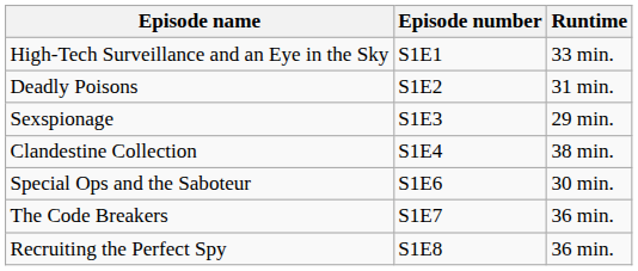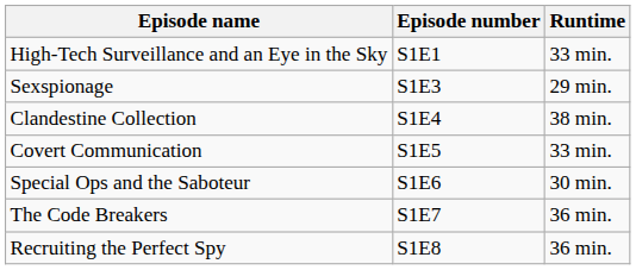- row: Deadly Poisons | S1E2 | 31 min.
+ row: Covert Communication | S1E5 | 33 min.
